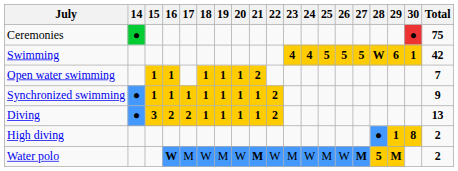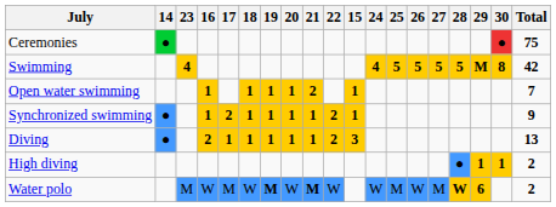columns swapped: 15 <-> 23
Swimming | 28: W -> 5
Swimming | 29: 6 -> M
Swimming | 30: 1 -> 8
Synchronized swimming | 17: 1 -> 2
Diving | 17: 2 -> 1
High diving | 30: 8 -> 1
Water polo | 16: bold -> normal
Water polo | 19: normal -> bold
Water polo | 27: bold -> normal
Water polo | 28: 5 -> W
Water polo | 29: M -> 6
